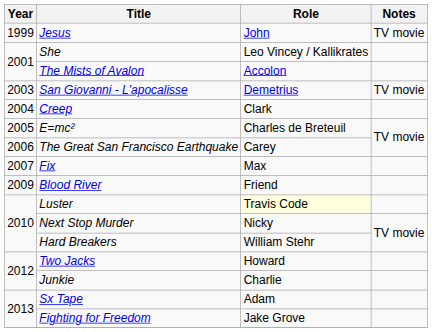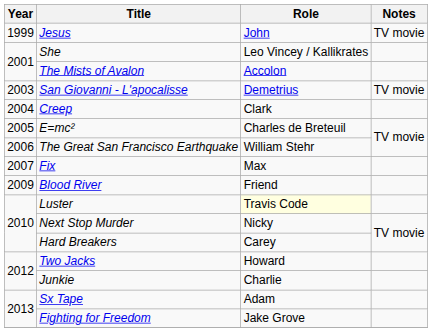The Great San Francisco Earthquake | Role: Carey -> William Stehr
Hard Breakers | Role: William Stehr -> Carey
